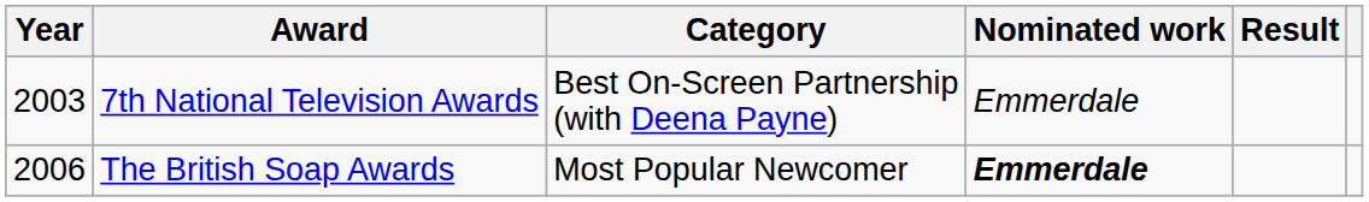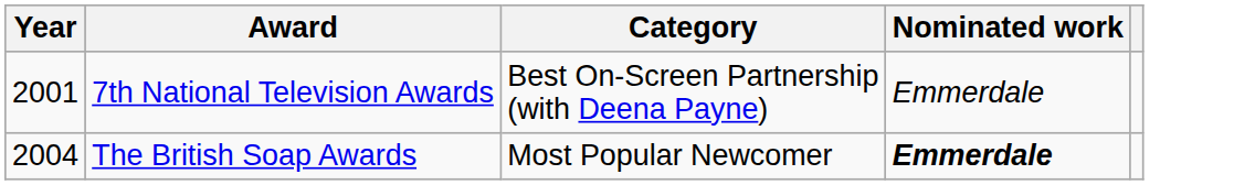- column: Result
7th National Television Awards | Year: 2003 -> 2001
The British Soap Awards | Year: 2006 -> 2004
